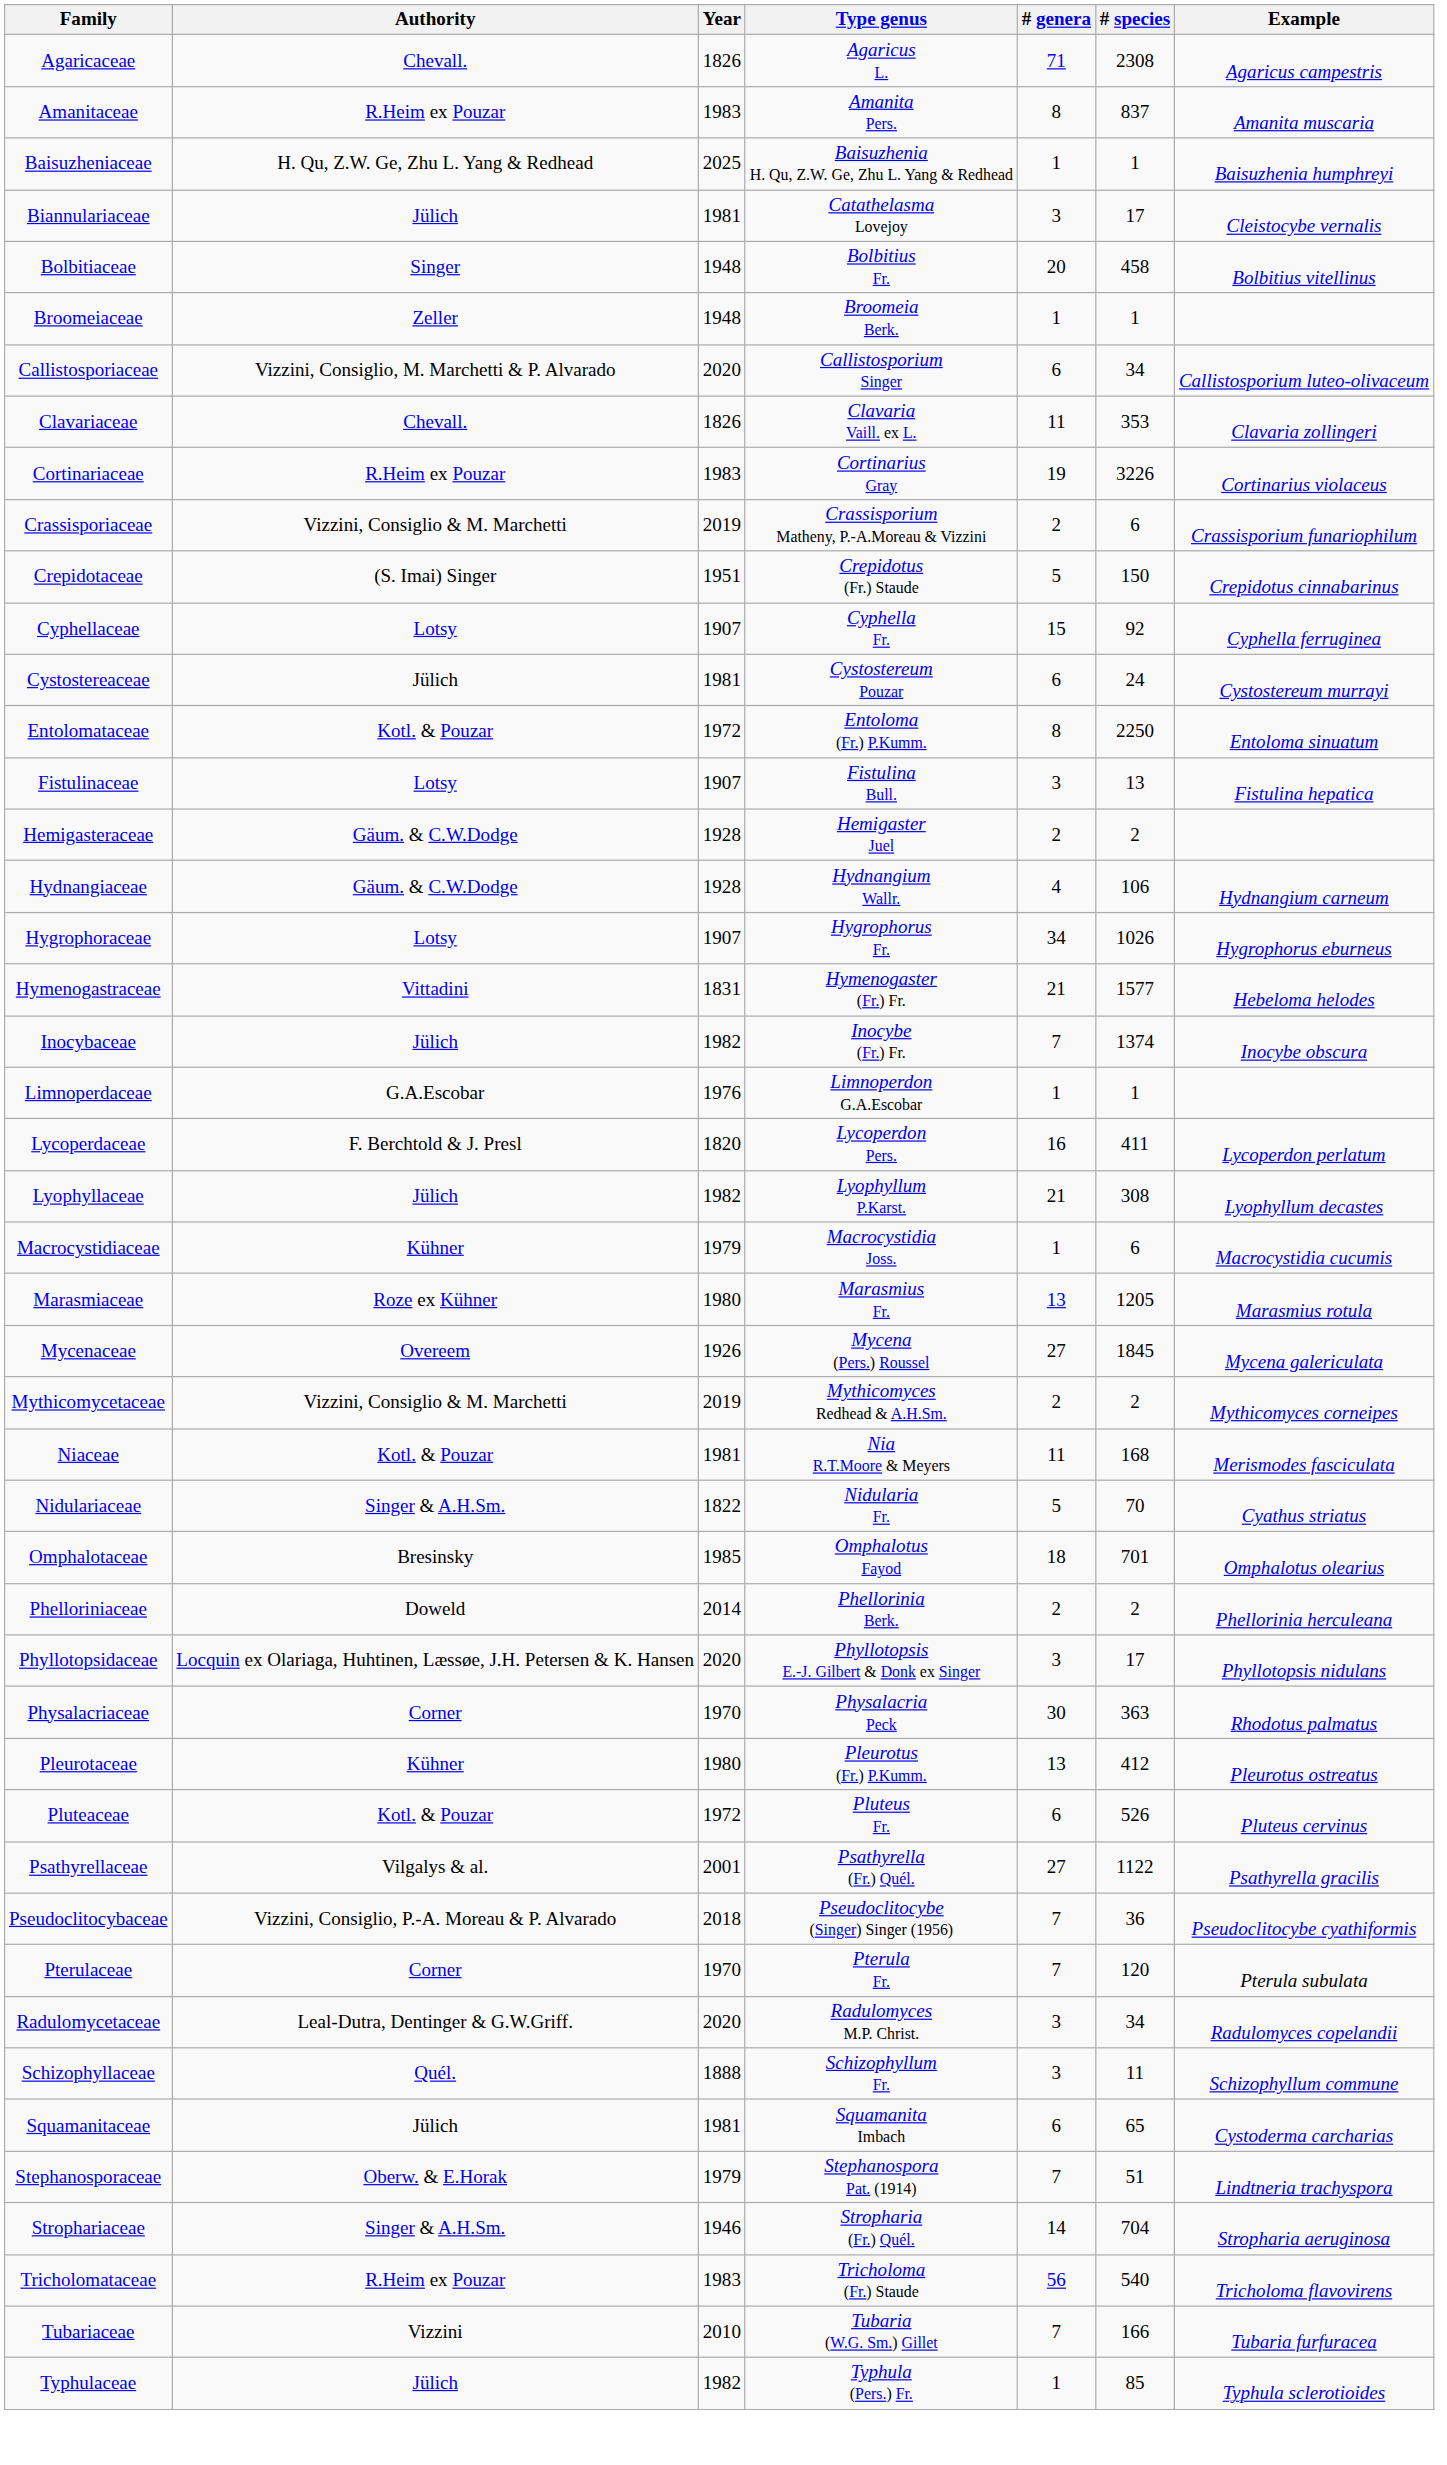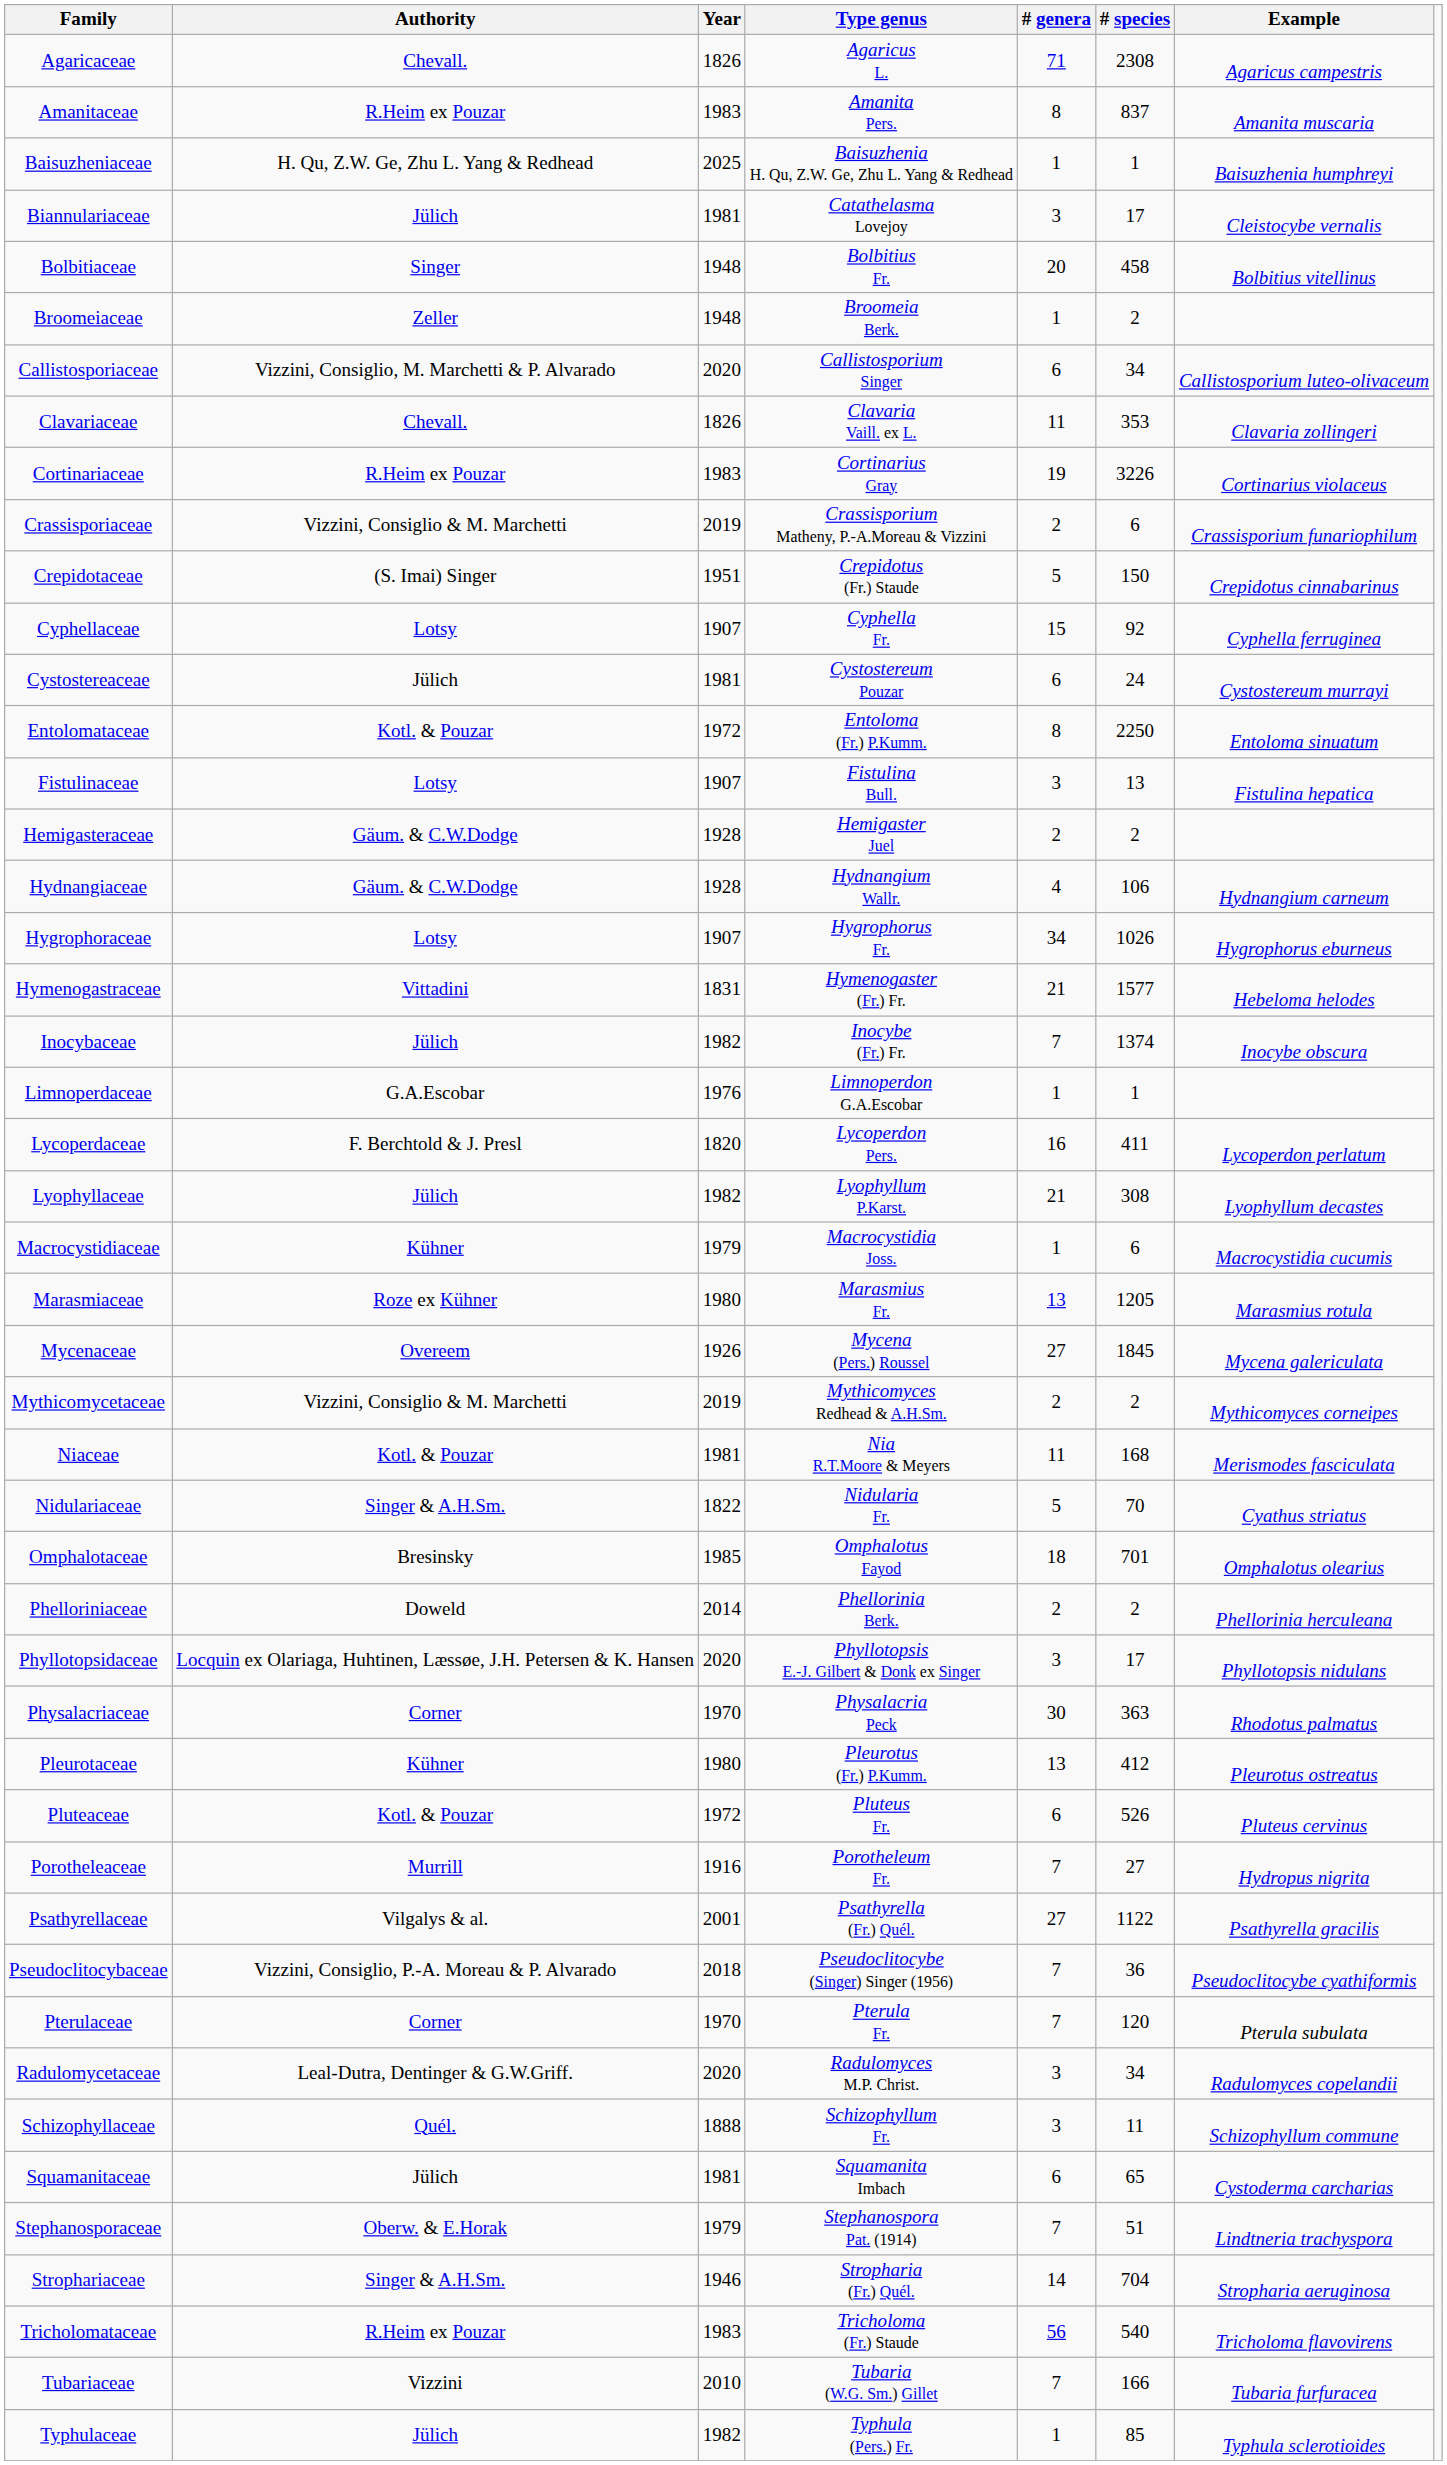Broomeiaceae | # species: 1 -> 2
+ row: Porotheleaceae | Murrill | 1916 | Porotheleum Fr. | 7 | 27 | Hydropus nigrita
